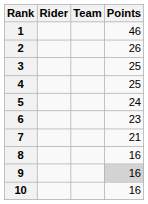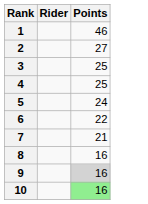- column: Team
2 | Points: 26 -> 27
6 | Points: 23 -> 22
10 | Points: no background -> lightgreen background
